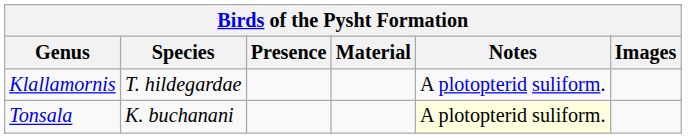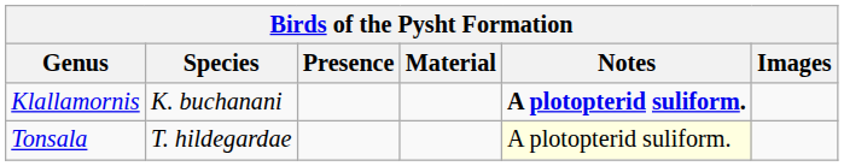Klallamornis | Species: T. hildegardae -> K. buchanani
Klallamornis | Notes: normal -> bold
Tonsala | Species: K. buchanani -> T. hildegardae
